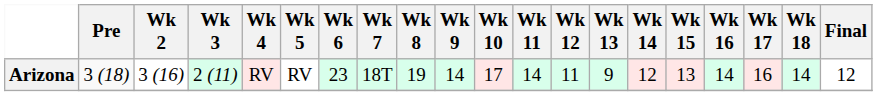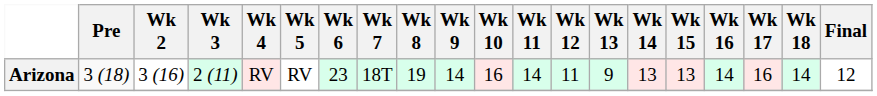Arizona / 3 (18) | Wk 10: 17 -> 16
Arizona / 3 (18) | Wk 14: 12 -> 13
